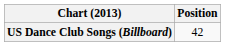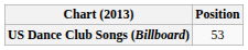US Dance Club Songs (Billboard) | Position: 42 -> 53
